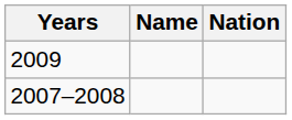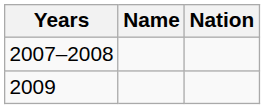rows swapped: 2007–2008 <-> 2009
